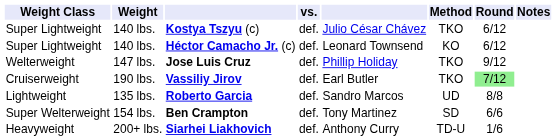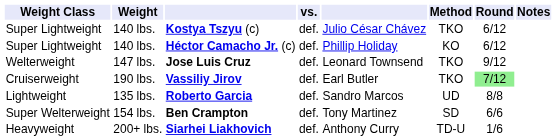Héctor Camacho Jr. (c) | column 5: Leonard Townsend -> Phillip Holiday
Jose Luis Cruz | column 5: Phillip Holiday -> Leonard Townsend
